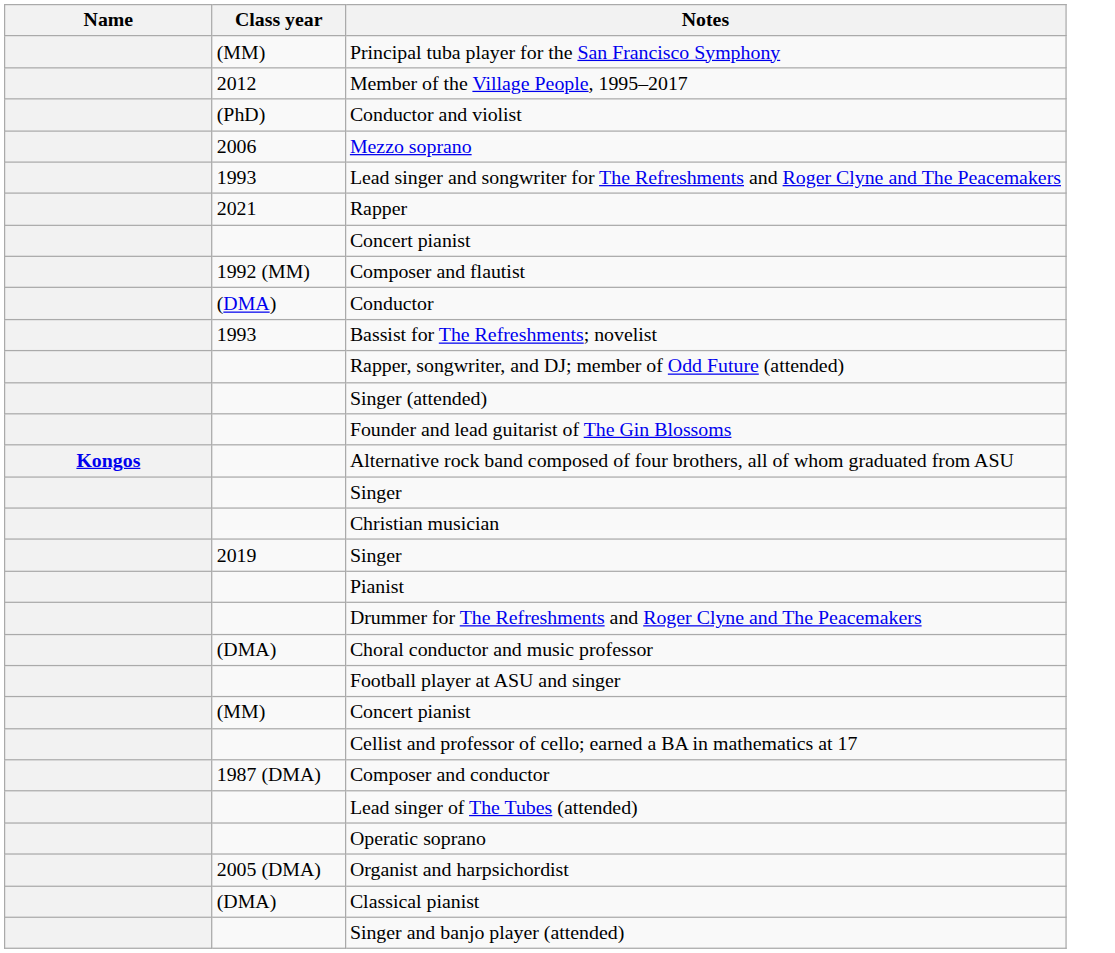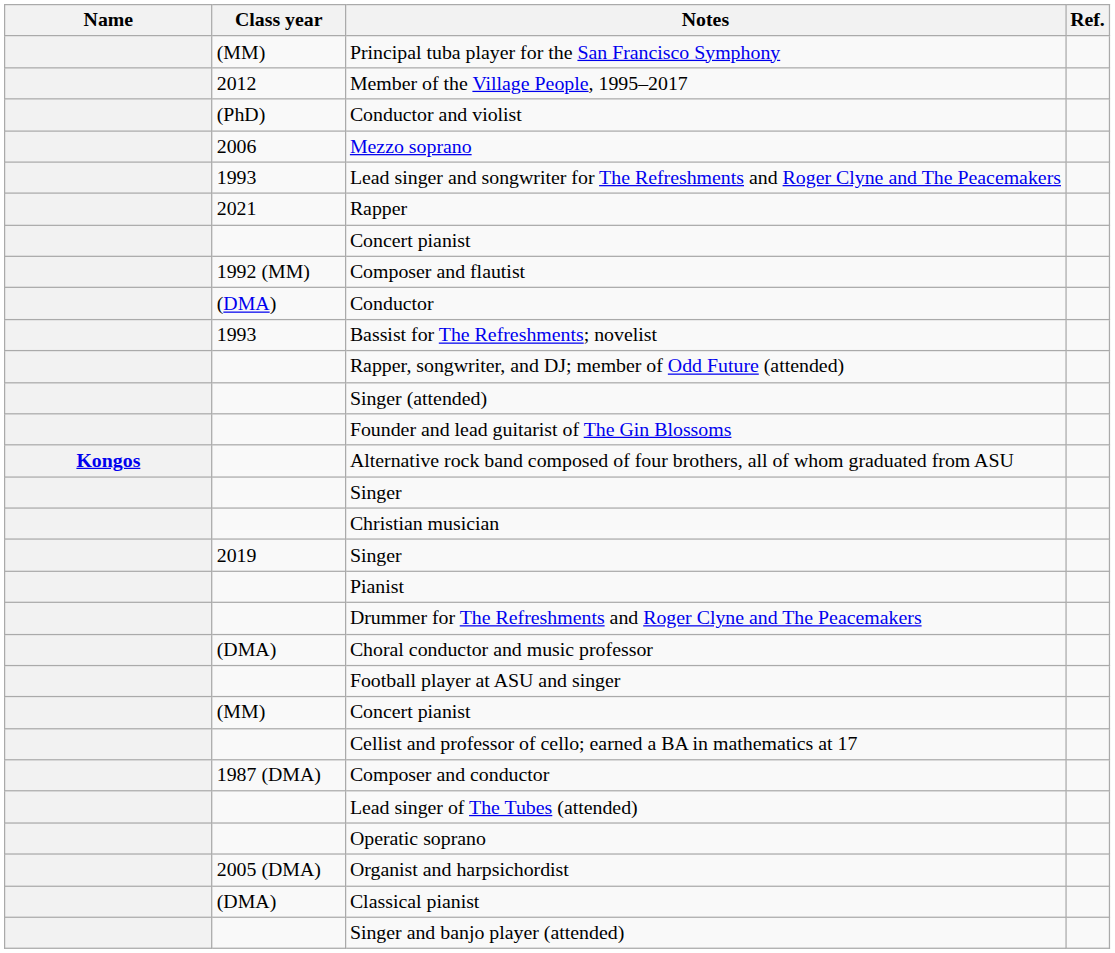+ column: Ref.
